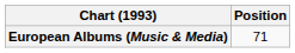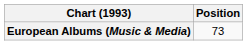European Albums (Music & Media) | Position: 71 -> 73
